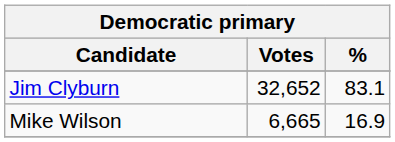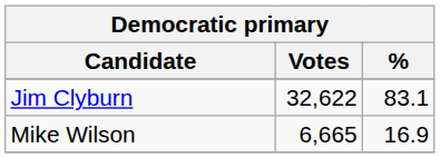Jim Clyburn | Votes: 32,652 -> 32,622
